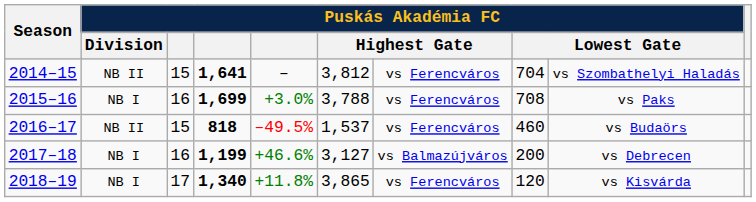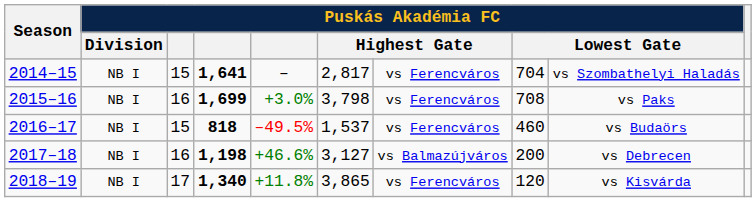2014–15 | Puskás Akadémia FC / Division: NB II -> NB I
2014–15 | column 6: 3,812 -> 2,817
2015–16 | column 6: 3,788 -> 3,798
2016–17 | Puskás Akadémia FC / Division: NB II -> NB I
2017–18 | column 4: 1,199 -> 1,198
